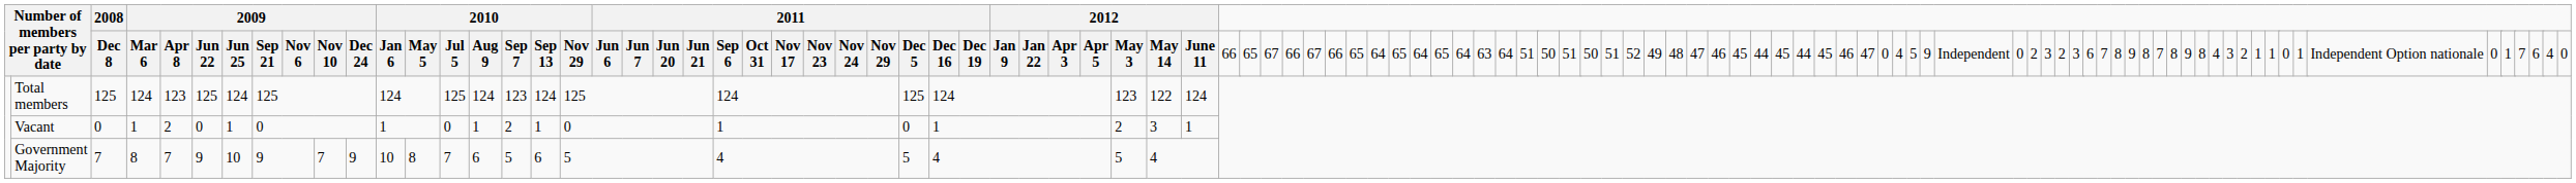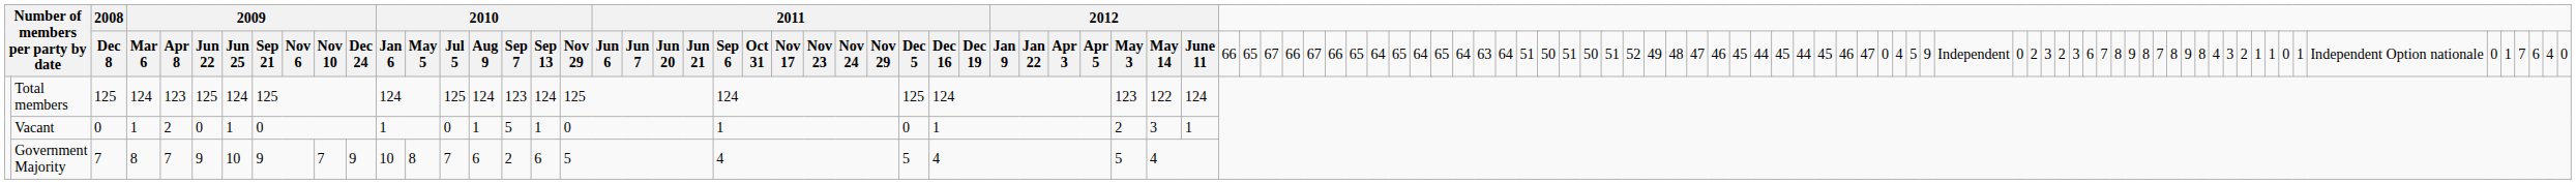Vacant | column 16: 2 -> 5
Government Majority | column 16: 5 -> 2
